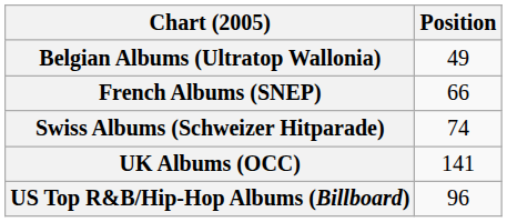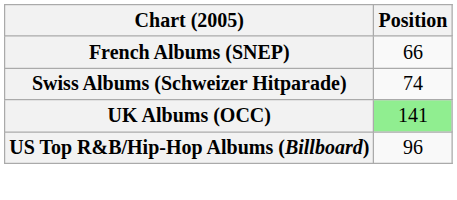- row: Belgian Albums (Ultratop Wallonia) | 49
UK Albums (OCC) | Position: no background -> lightgreen background
